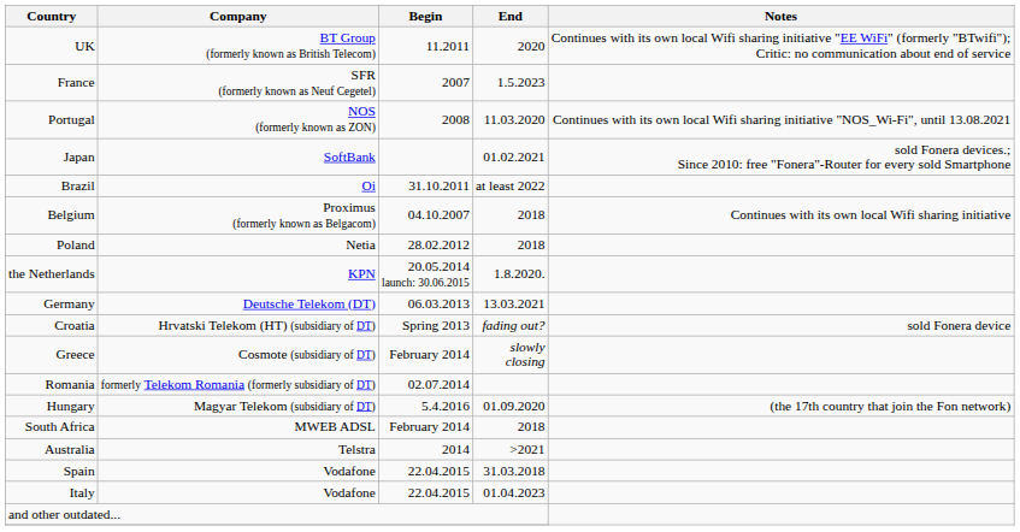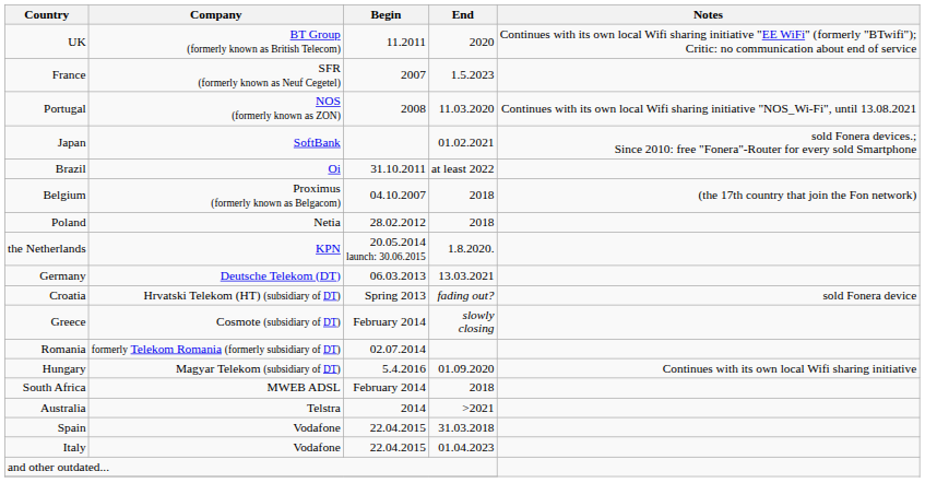Belgium | Notes: Continues with its own local Wifi sharing initiative -> (the 17th country that join the Fon network)
Hungary | Notes: (the 17th country that join the Fon network) -> Continues with its own local Wifi sharing initiative
